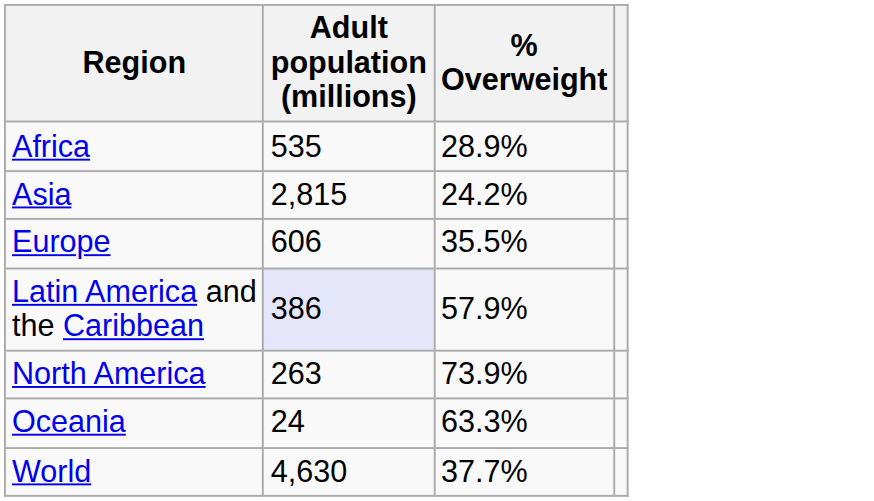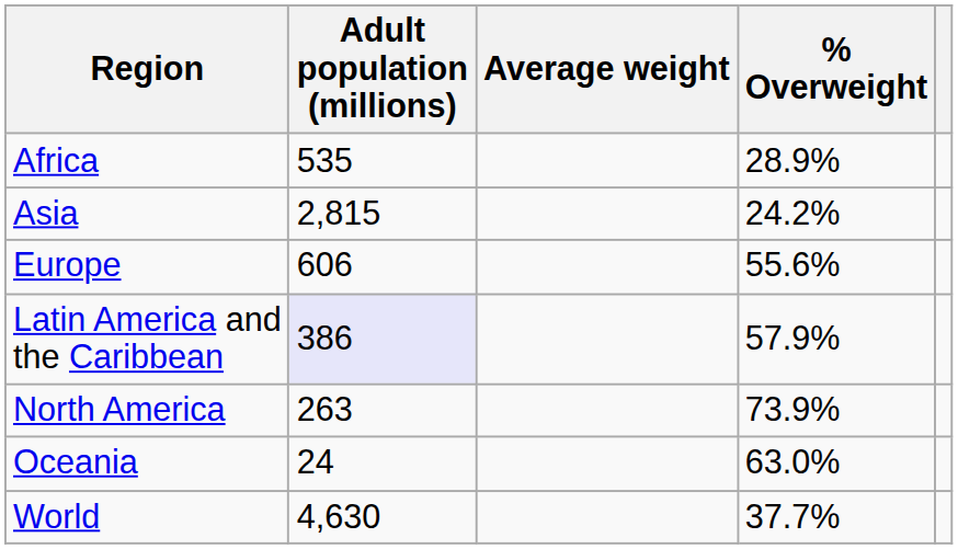+ column: Average weight
Europe | % Overweight: 35.5% -> 55.6%
Oceania | % Overweight: 63.3% -> 63.0%
